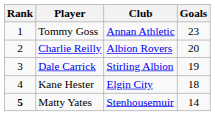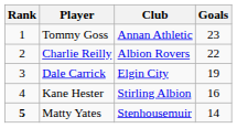Charlie Reilly | Goals: 20 -> 22
Dale Carrick | Club: Stirling Albion -> Elgin City
Kane Hester | Club: Elgin City -> Stirling Albion
Kane Hester | Goals: 18 -> 16
